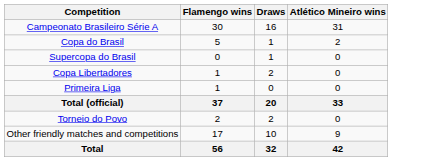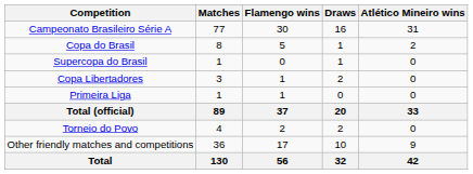+ column: Matches | 77 | 8 | 1 | 3 | 1 | 89 | 4 | 36 | 130
